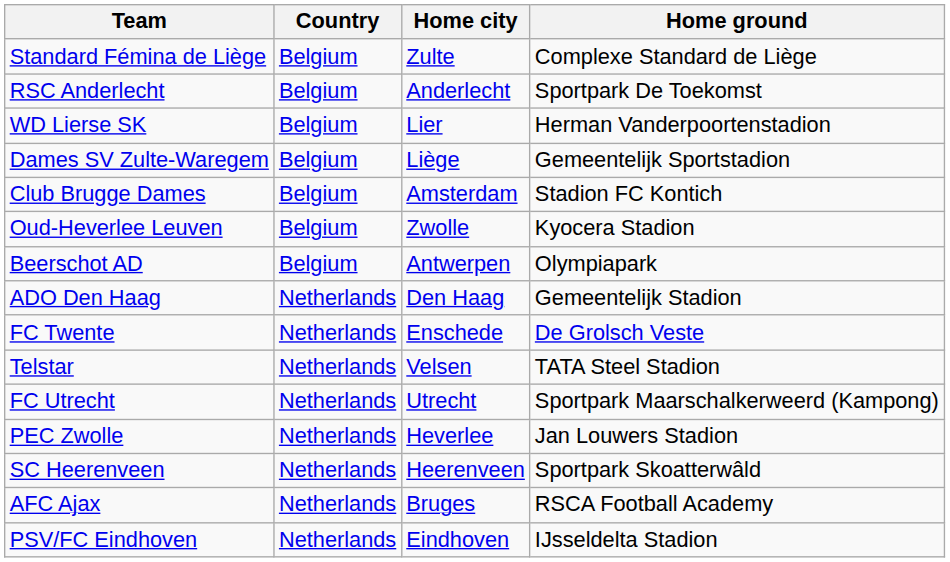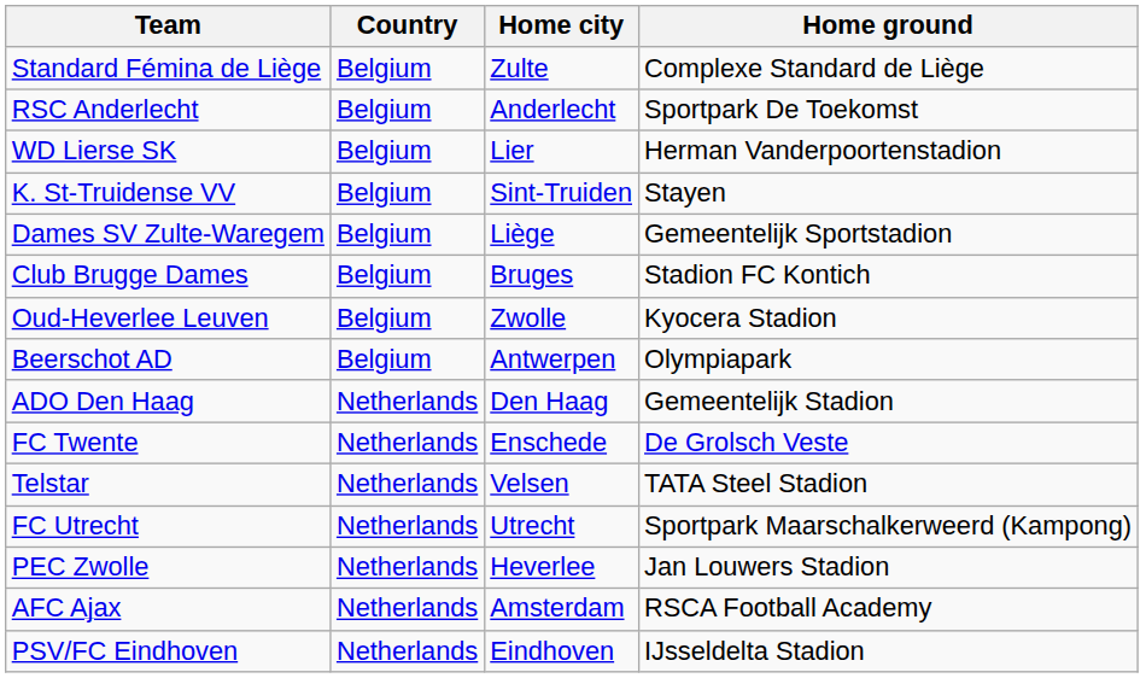+ row: K. St-Truidense VV | Belgium | Sint-Truiden | Stayen
Club Brugge Dames | Home city: Amsterdam -> Bruges
- row: SC Heerenveen | Netherlands | Heerenveen | Sportpark Skoatterwâld
AFC Ajax | Home city: Bruges -> Amsterdam
